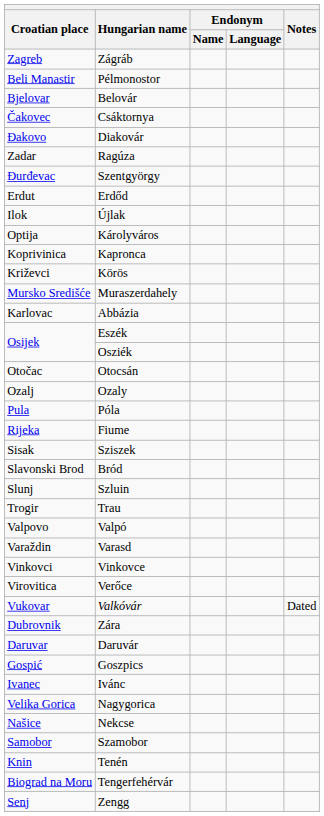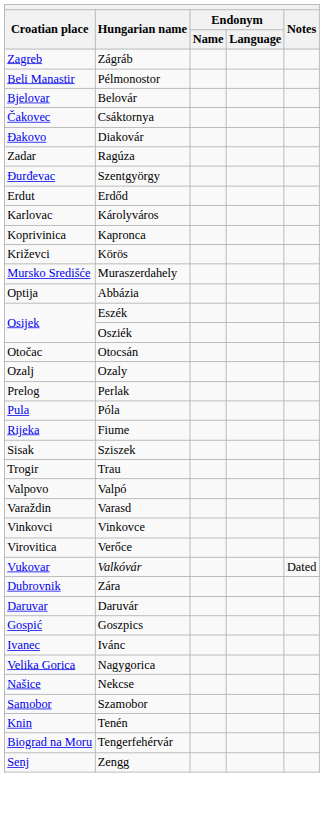- row: Ilok | Újlak
Károlyváros | Croatian place: Optija -> Karlovac
Abbázia | Croatian place: Karlovac -> Optija
+ row: Prelog | Perlak
- row: Slavonski Brod | Bród
- row: Slunj | Szluin
